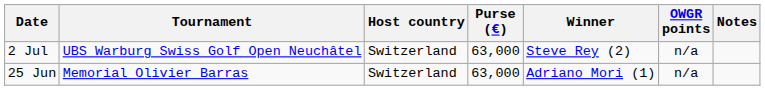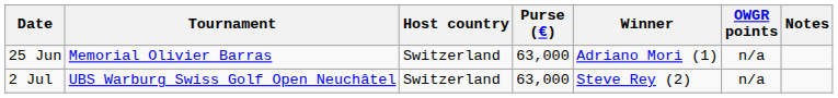rows swapped: 25 Jun <-> 2 Jul
